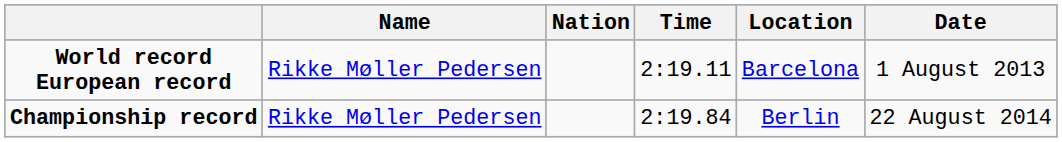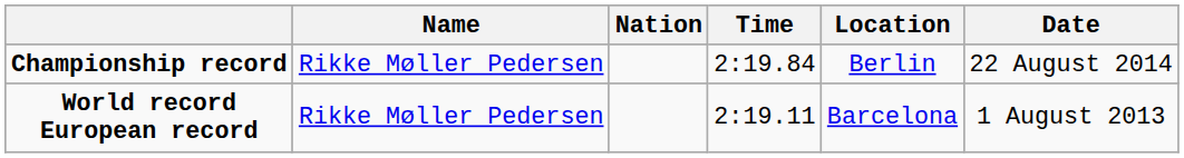rows swapped: World record European record <-> Championship record
